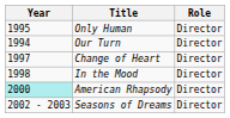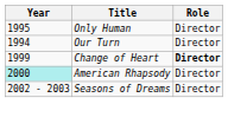Change of Heart | Year: 1997 -> 1999
Change of Heart | Role: normal -> bold
- row: 1998 | In the Mood | Director
